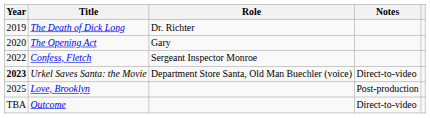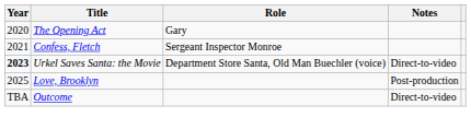- row: 2019 | The Death of Dick Long | Dr. Richter
Confess, Fletch | Year: 2022 -> 2021
